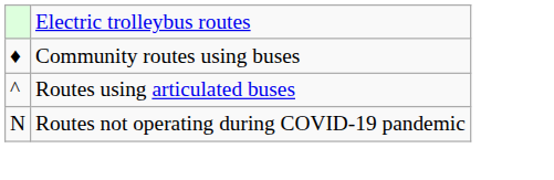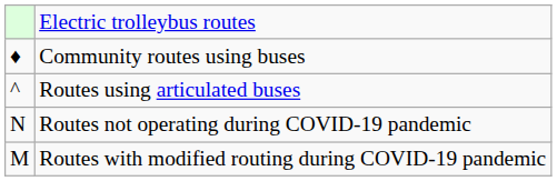+ row: M | Routes with modified routing during COVID-19 pandemic
